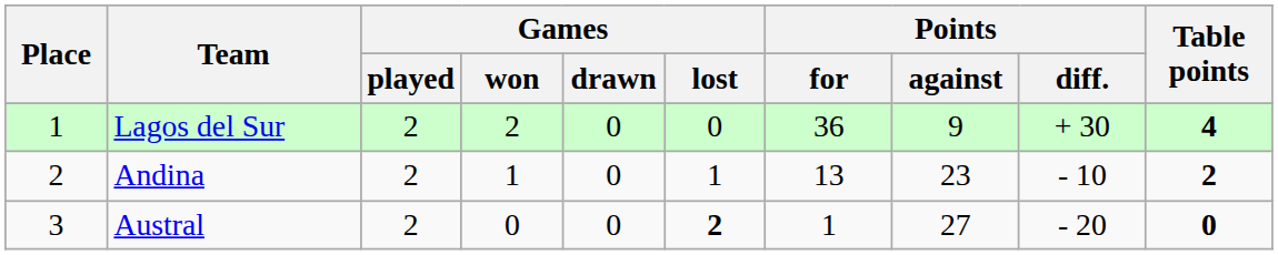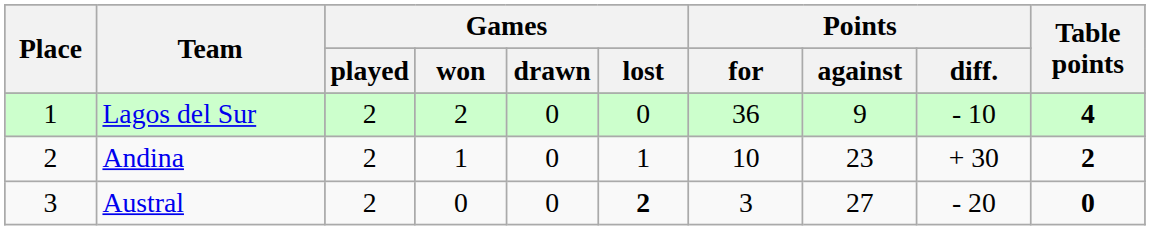Lagos del Sur | Points / diff.: + 30 -> - 10
Andina | Points / for: 13 -> 10
Andina | Points / diff.: - 10 -> + 30
Austral | Points / for: 1 -> 3
